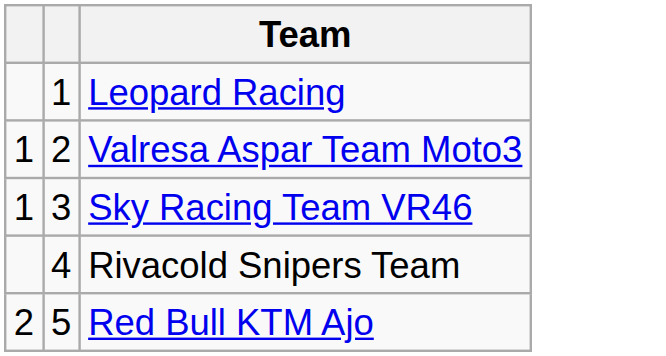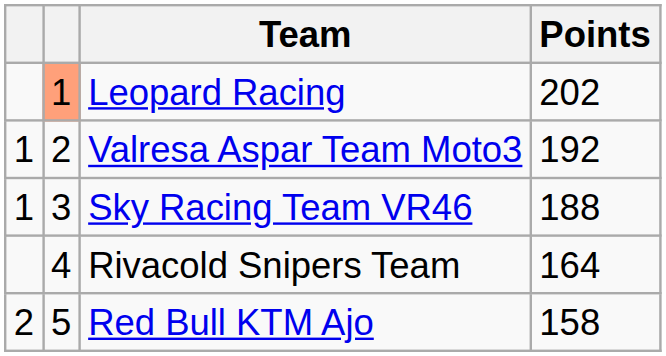+ column: Points | 202 | 192 | 188 | 164 | 158
Leopard Racing | column 2: no background -> lightsalmon background
